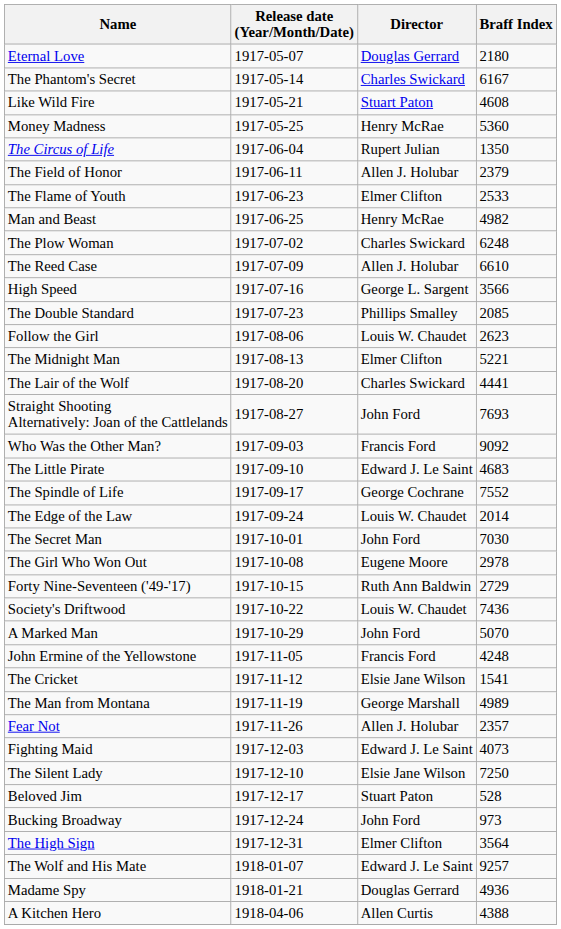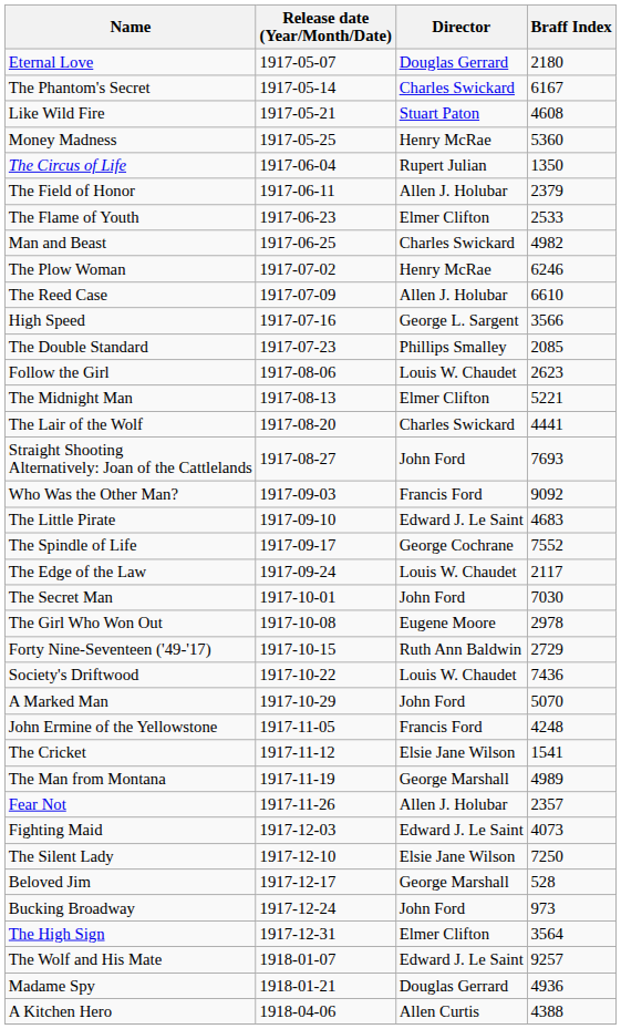Man and Beast | Director: Henry McRae -> Charles Swickard
The Plow Woman | Director: Charles Swickard -> Henry McRae
The Plow Woman | Braff Index: 6248 -> 6246
The Edge of the Law | Braff Index: 2014 -> 2117
Beloved Jim | Director: Stuart Paton -> George Marshall
